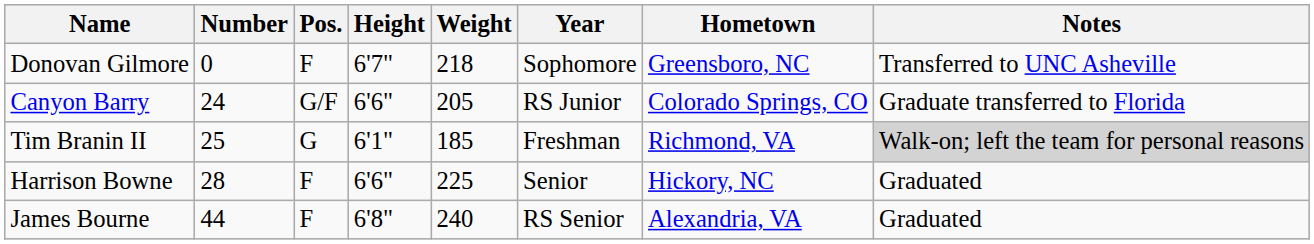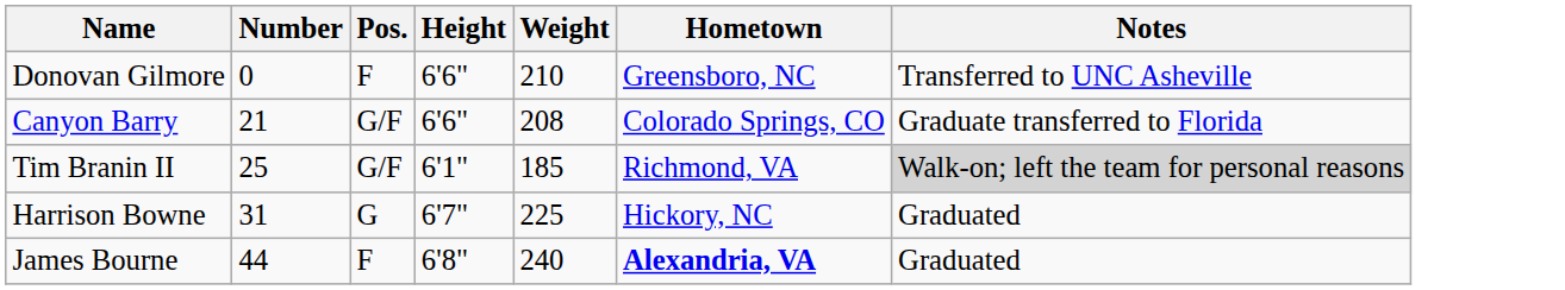- column: Year | Sophomore | RS Junior | Freshman | Senior | RS Senior
Donovan Gilmore | Height: 6'7" -> 6'6"
Donovan Gilmore | Weight: 218 -> 210
Canyon Barry | Number: 24 -> 21
Canyon Barry | Weight: 205 -> 208
Tim Branin II | Pos.: G -> G/F
Harrison Bowne | Number: 28 -> 31
Harrison Bowne | Pos.: F -> G
Harrison Bowne | Height: 6'6" -> 6'7"
James Bourne | Hometown: normal -> bold
